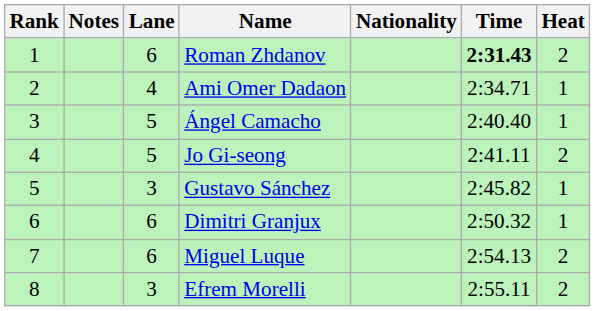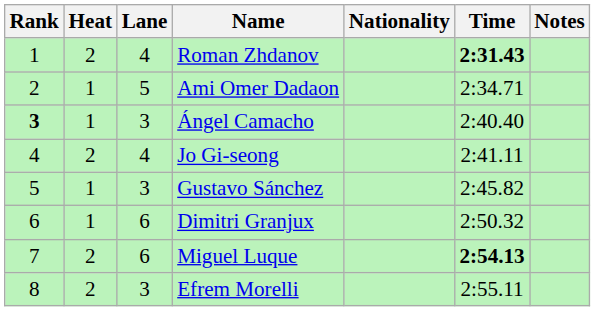columns swapped: Heat <-> Notes
Roman Zhdanov | Lane: 6 -> 4
Ami Omer Dadaon | Lane: 4 -> 5
Ángel Camacho | Rank: normal -> bold
Ángel Camacho | Lane: 5 -> 3
Jo Gi-seong | Lane: 5 -> 4
Miguel Luque | Time: normal -> bold
